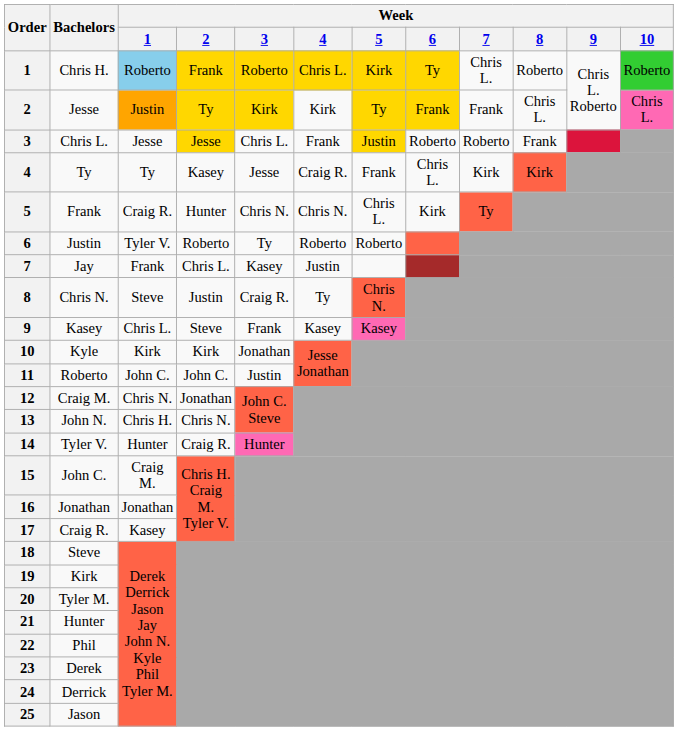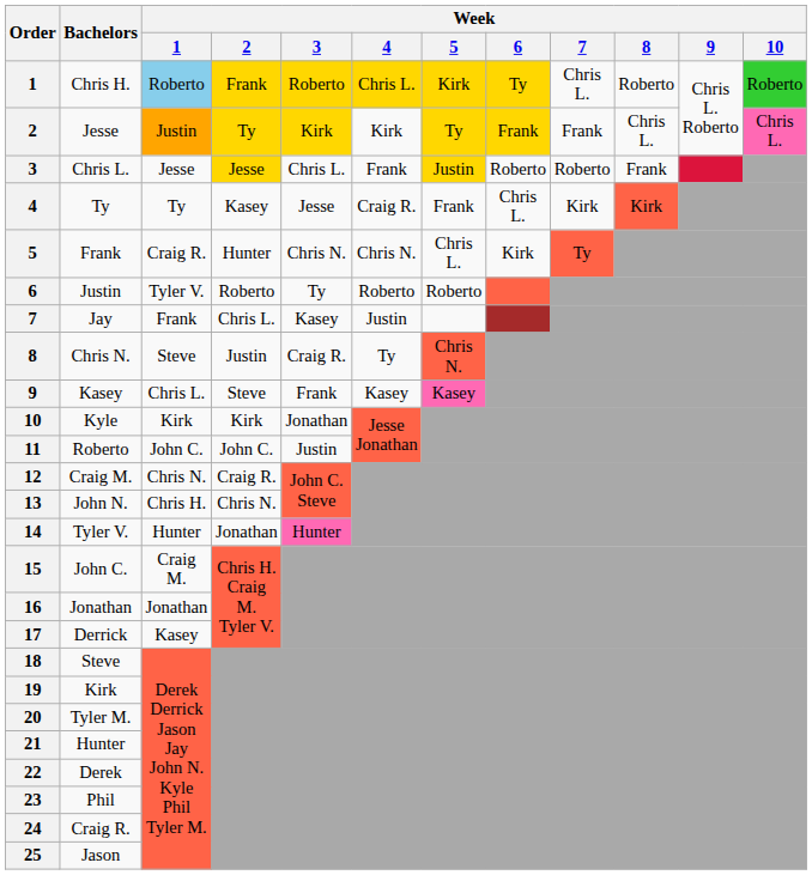12 | Week / 2: Jonathan -> Craig R.
14 | Week / 2: Craig R. -> Jonathan
17 | Bachelors: Craig R. -> Derrick
22 | Bachelors: Phil -> Derek
23 | Bachelors: Derek -> Phil
24 | Bachelors: Derrick -> Craig R.
